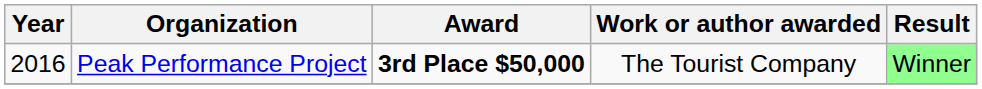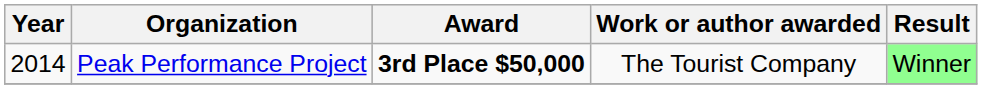Peak Performance Project | Year: 2016 -> 2014
